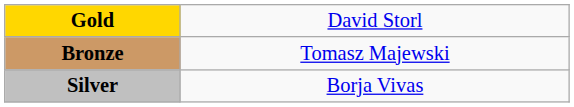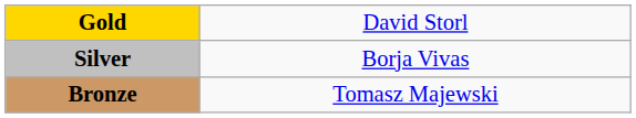rows swapped: Silver <-> Bronze
